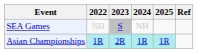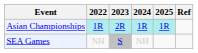rows swapped: SEA Games <-> Asian Championships
